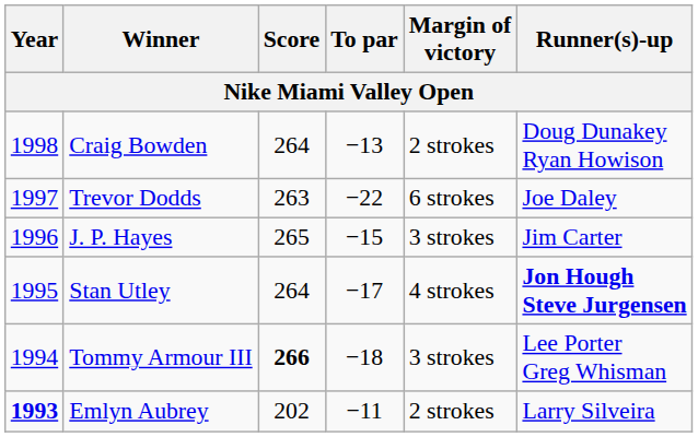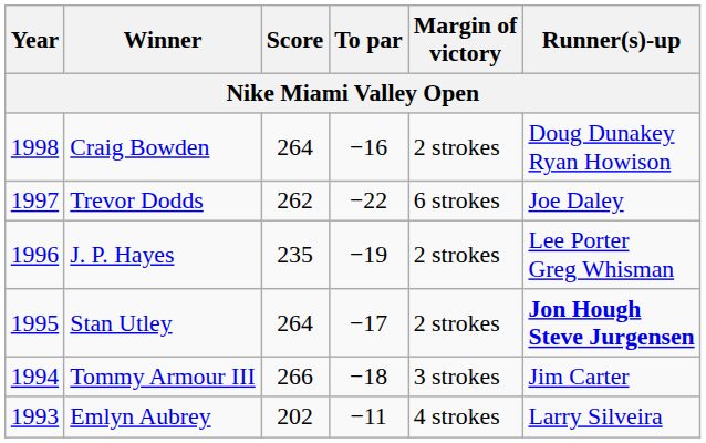Craig Bowden | To par: −13 -> −16
Trevor Dodds | Score: 263 -> 262
J. P. Hayes | Score: 265 -> 235
J. P. Hayes | To par: −15 -> −19
J. P. Hayes | Margin of victory: 3 strokes -> 2 strokes
J. P. Hayes | Runner(s)-up: Jim Carter -> Lee Porter Greg Whisman
Stan Utley | Margin of victory: 4 strokes -> 2 strokes
Tommy Armour III | Score: bold -> normal
Tommy Armour III | Runner(s)-up: Lee Porter Greg Whisman -> Jim Carter
Emlyn Aubrey | Year: bold -> normal
Emlyn Aubrey | Margin of victory: 2 strokes -> 4 strokes
